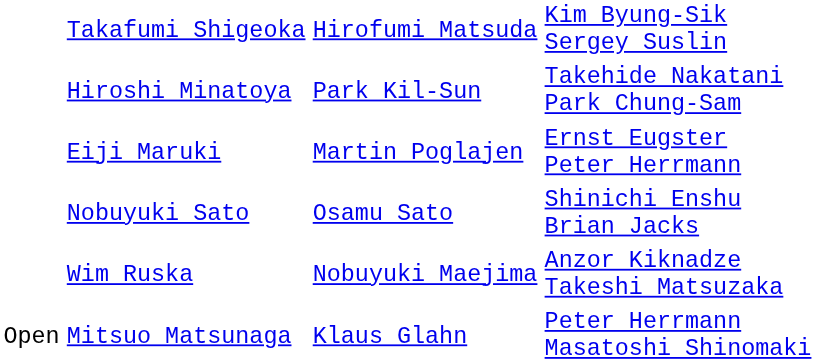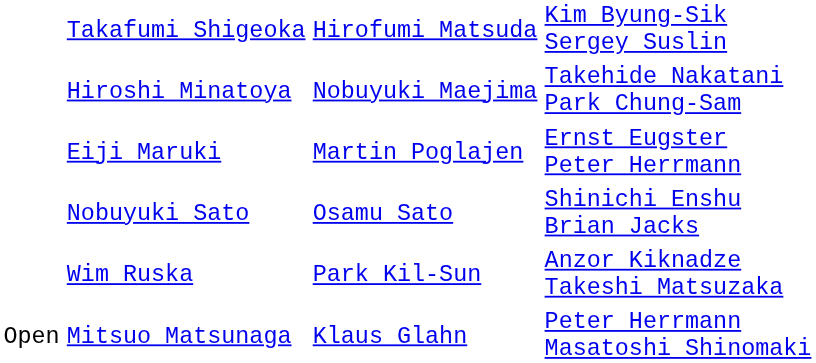Hiroshi Minatoya | column 3: Park Kil-Sun -> Nobuyuki Maejima
Wim Ruska | column 3: Nobuyuki Maejima -> Park Kil-Sun
